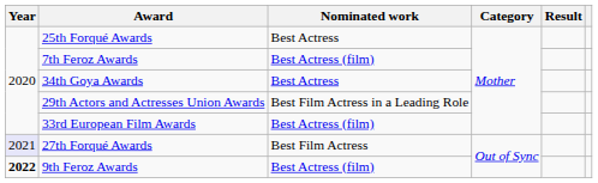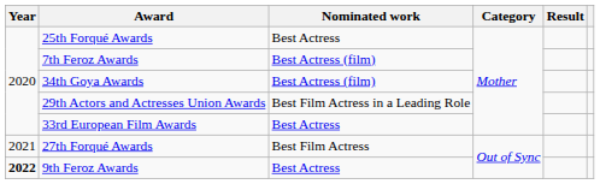34th Goya Awards | Nominated work: Best Actress -> Best Actress (film)
33rd European Film Awards | Nominated work: Best Actress (film) -> Best Actress
27th Forqué Awards | Year: lavender background -> no background
9th Feroz Awards | Nominated work: Best Actress (film) -> Best Actress
